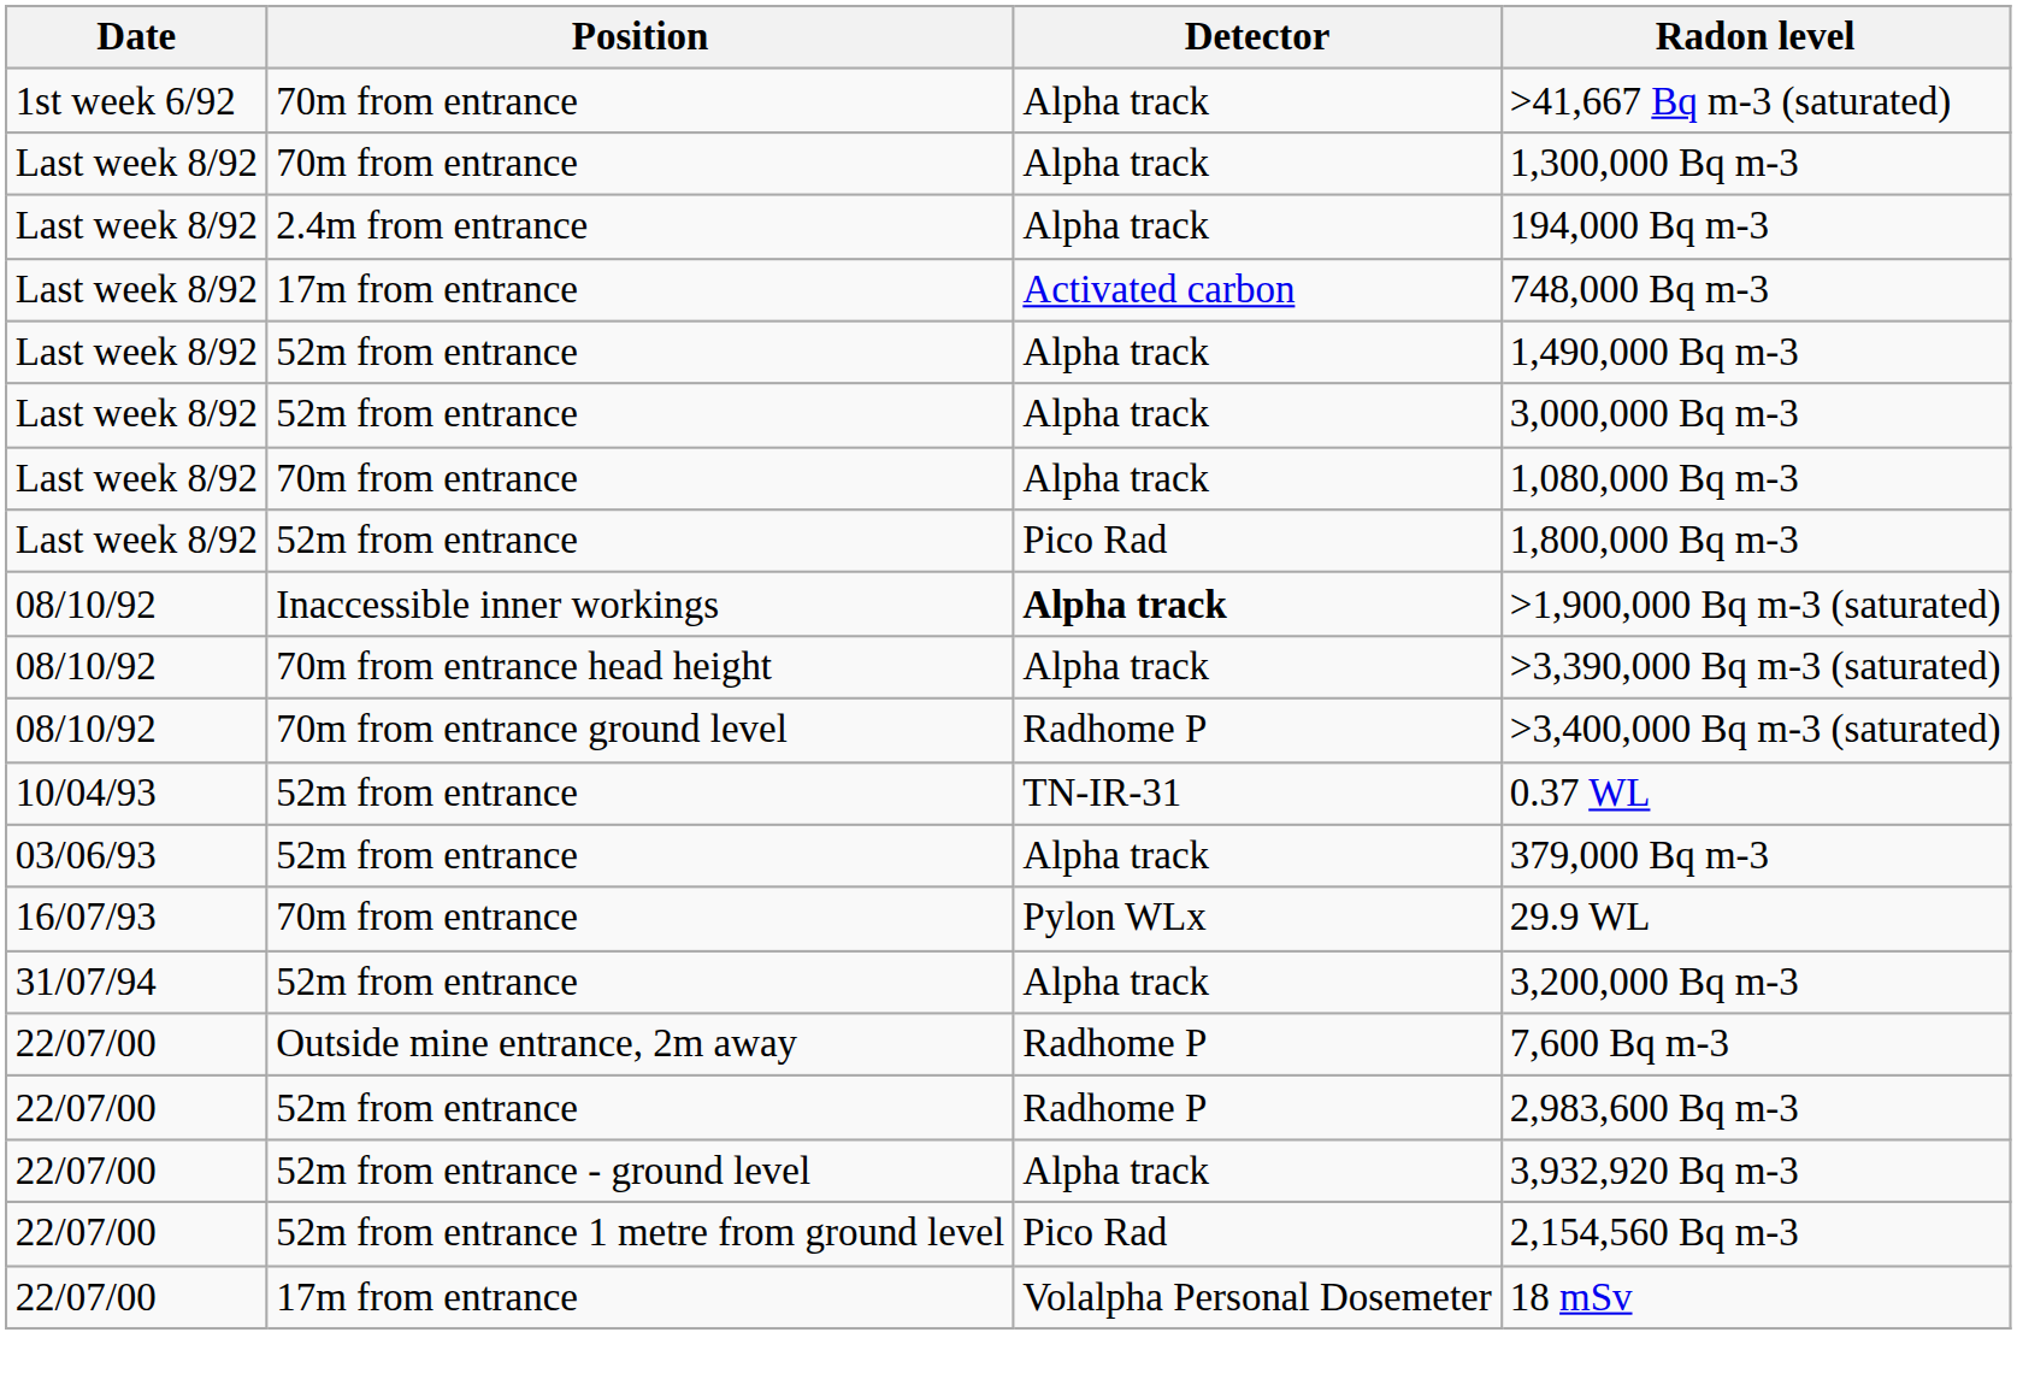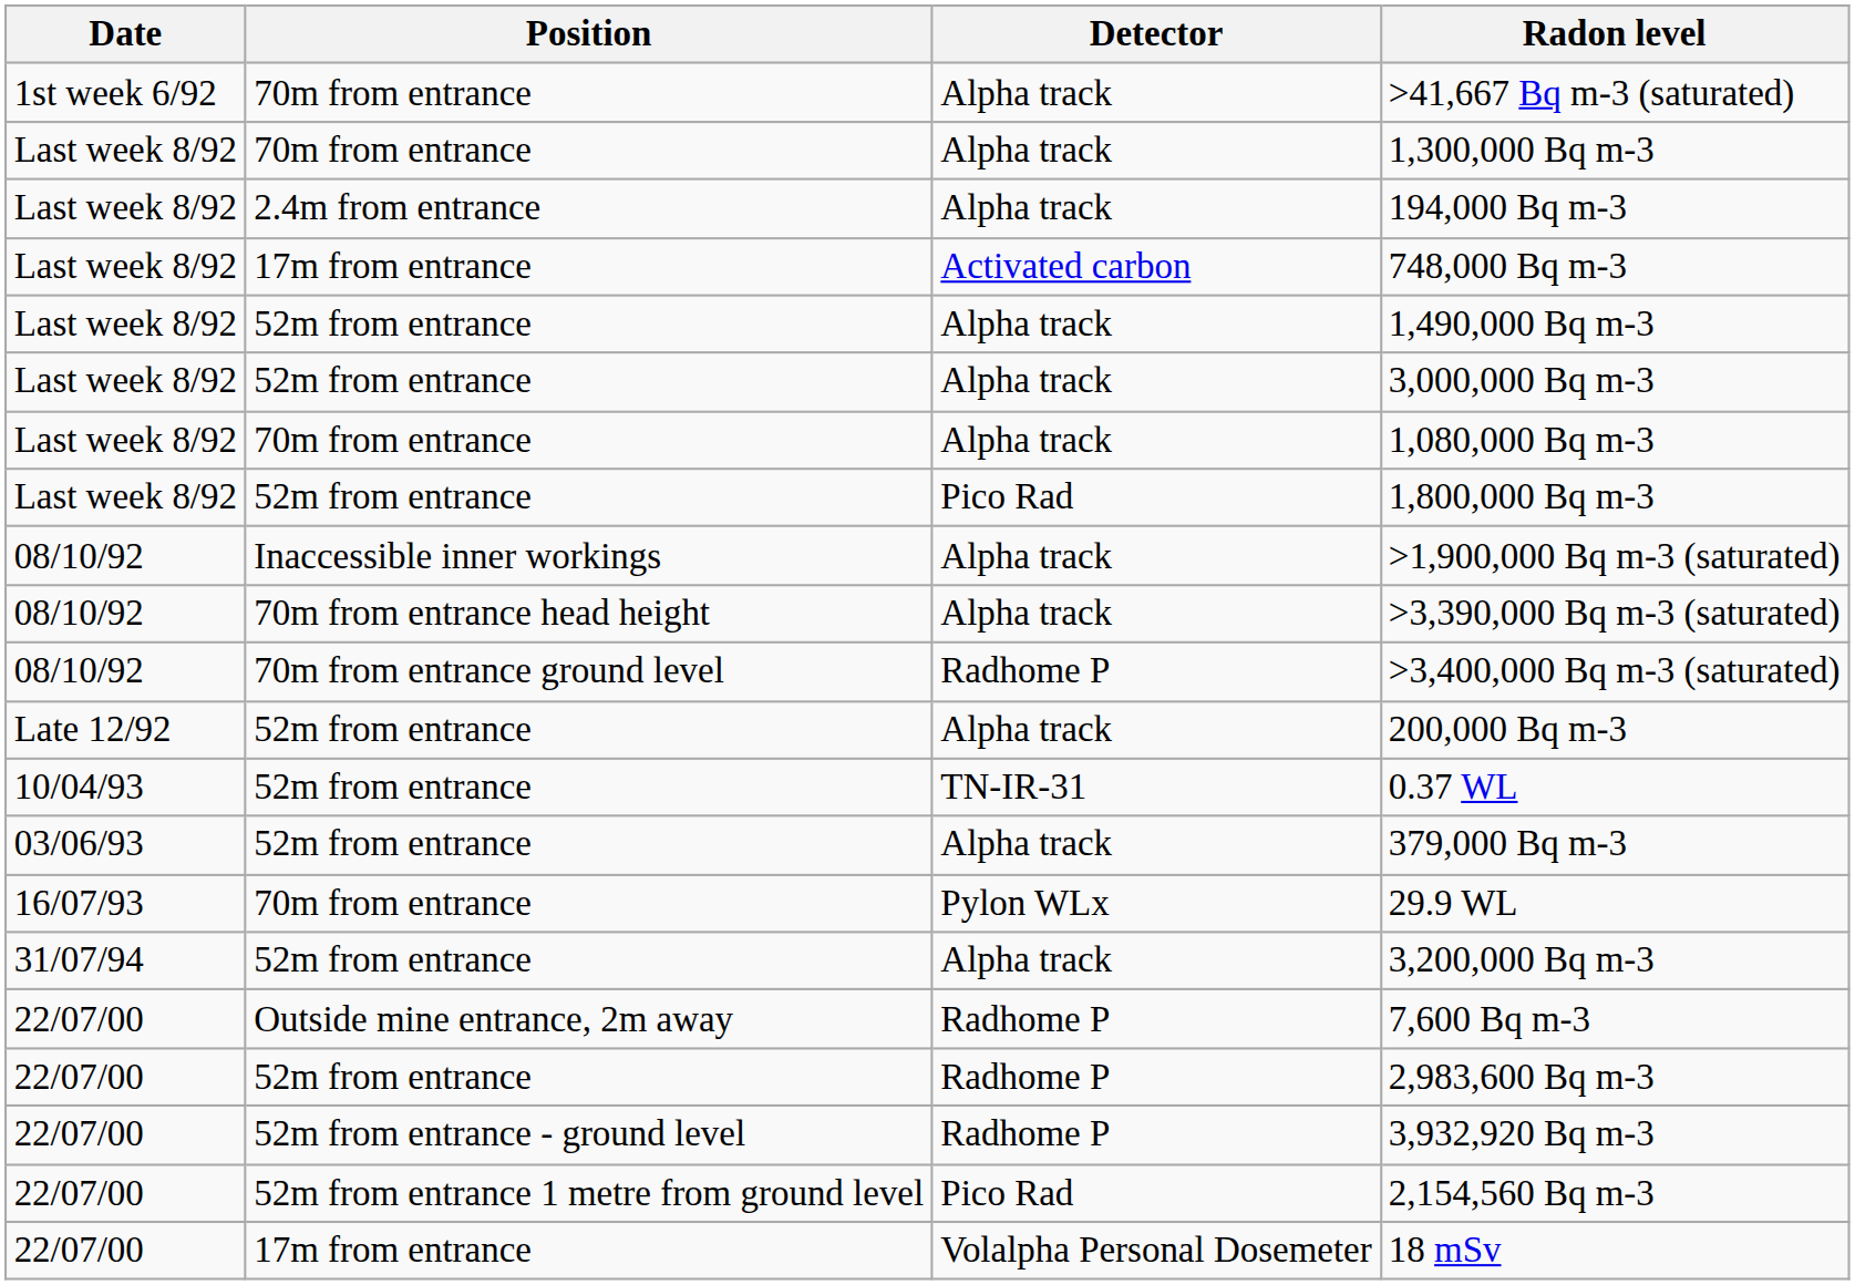>1,900,000 Bq m-3 (saturated) | Detector: bold -> normal
+ row: Late 12/92 | 52m from entrance | Alpha track | 200,000 Bq m-3
3,932,920 Bq m-3 | Detector: Alpha track -> Radhome P
